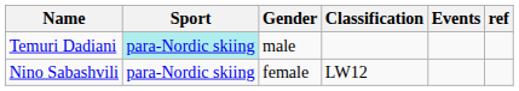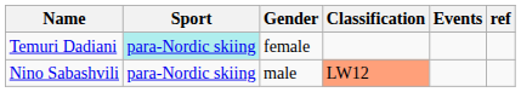Temuri Dadiani | Gender: male -> female
Nino Sabashvili | Gender: female -> male
Nino Sabashvili | Classification: no background -> lightsalmon background
